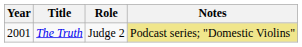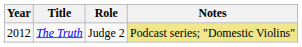The Truth | Year: 2001 -> 2012
